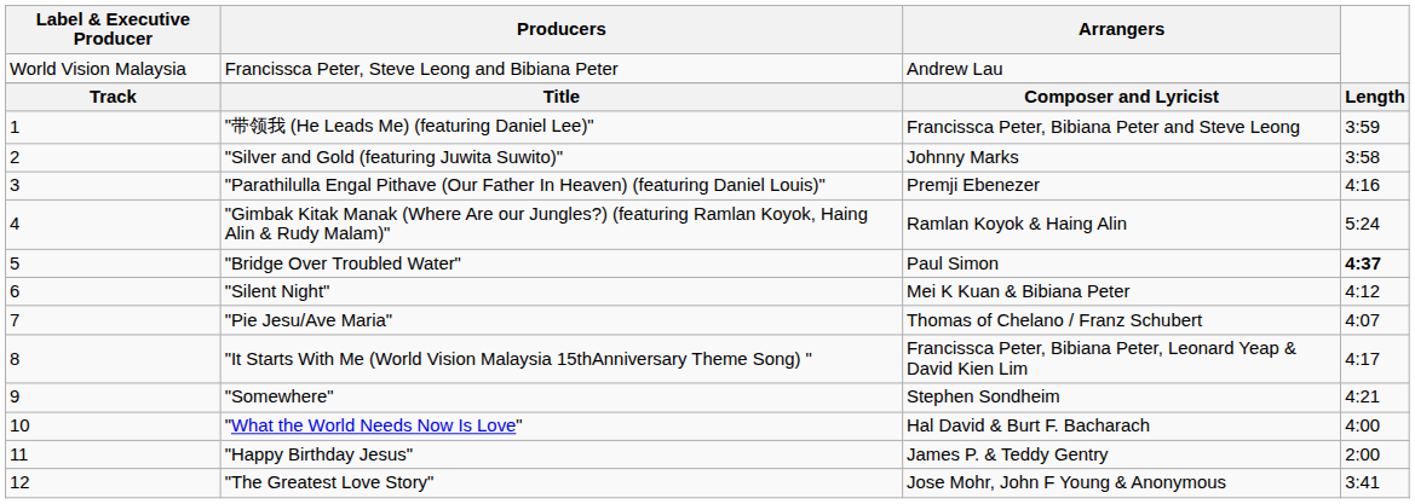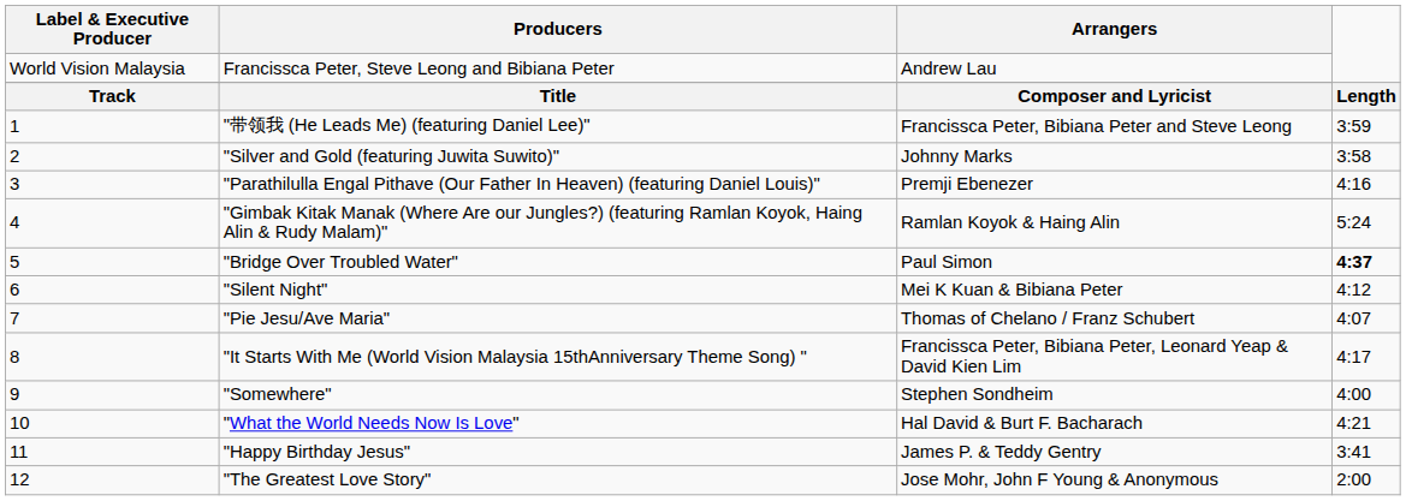"Somewhere" | column 4: 4:21 -> 4:00
"What the World Needs Now Is Love" | column 4: 4:00 -> 4:21
"Happy Birthday Jesus" | column 4: 2:00 -> 3:41
"The Greatest Love Story" | column 4: 3:41 -> 2:00
